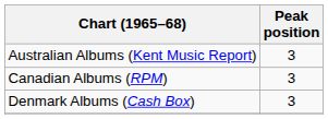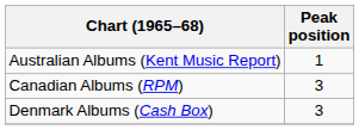Australian Albums (Kent Music Report) | Peak position: 3 -> 1
